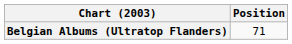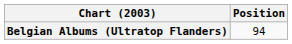Belgian Albums (Ultratop Flanders) | Position: 71 -> 94
